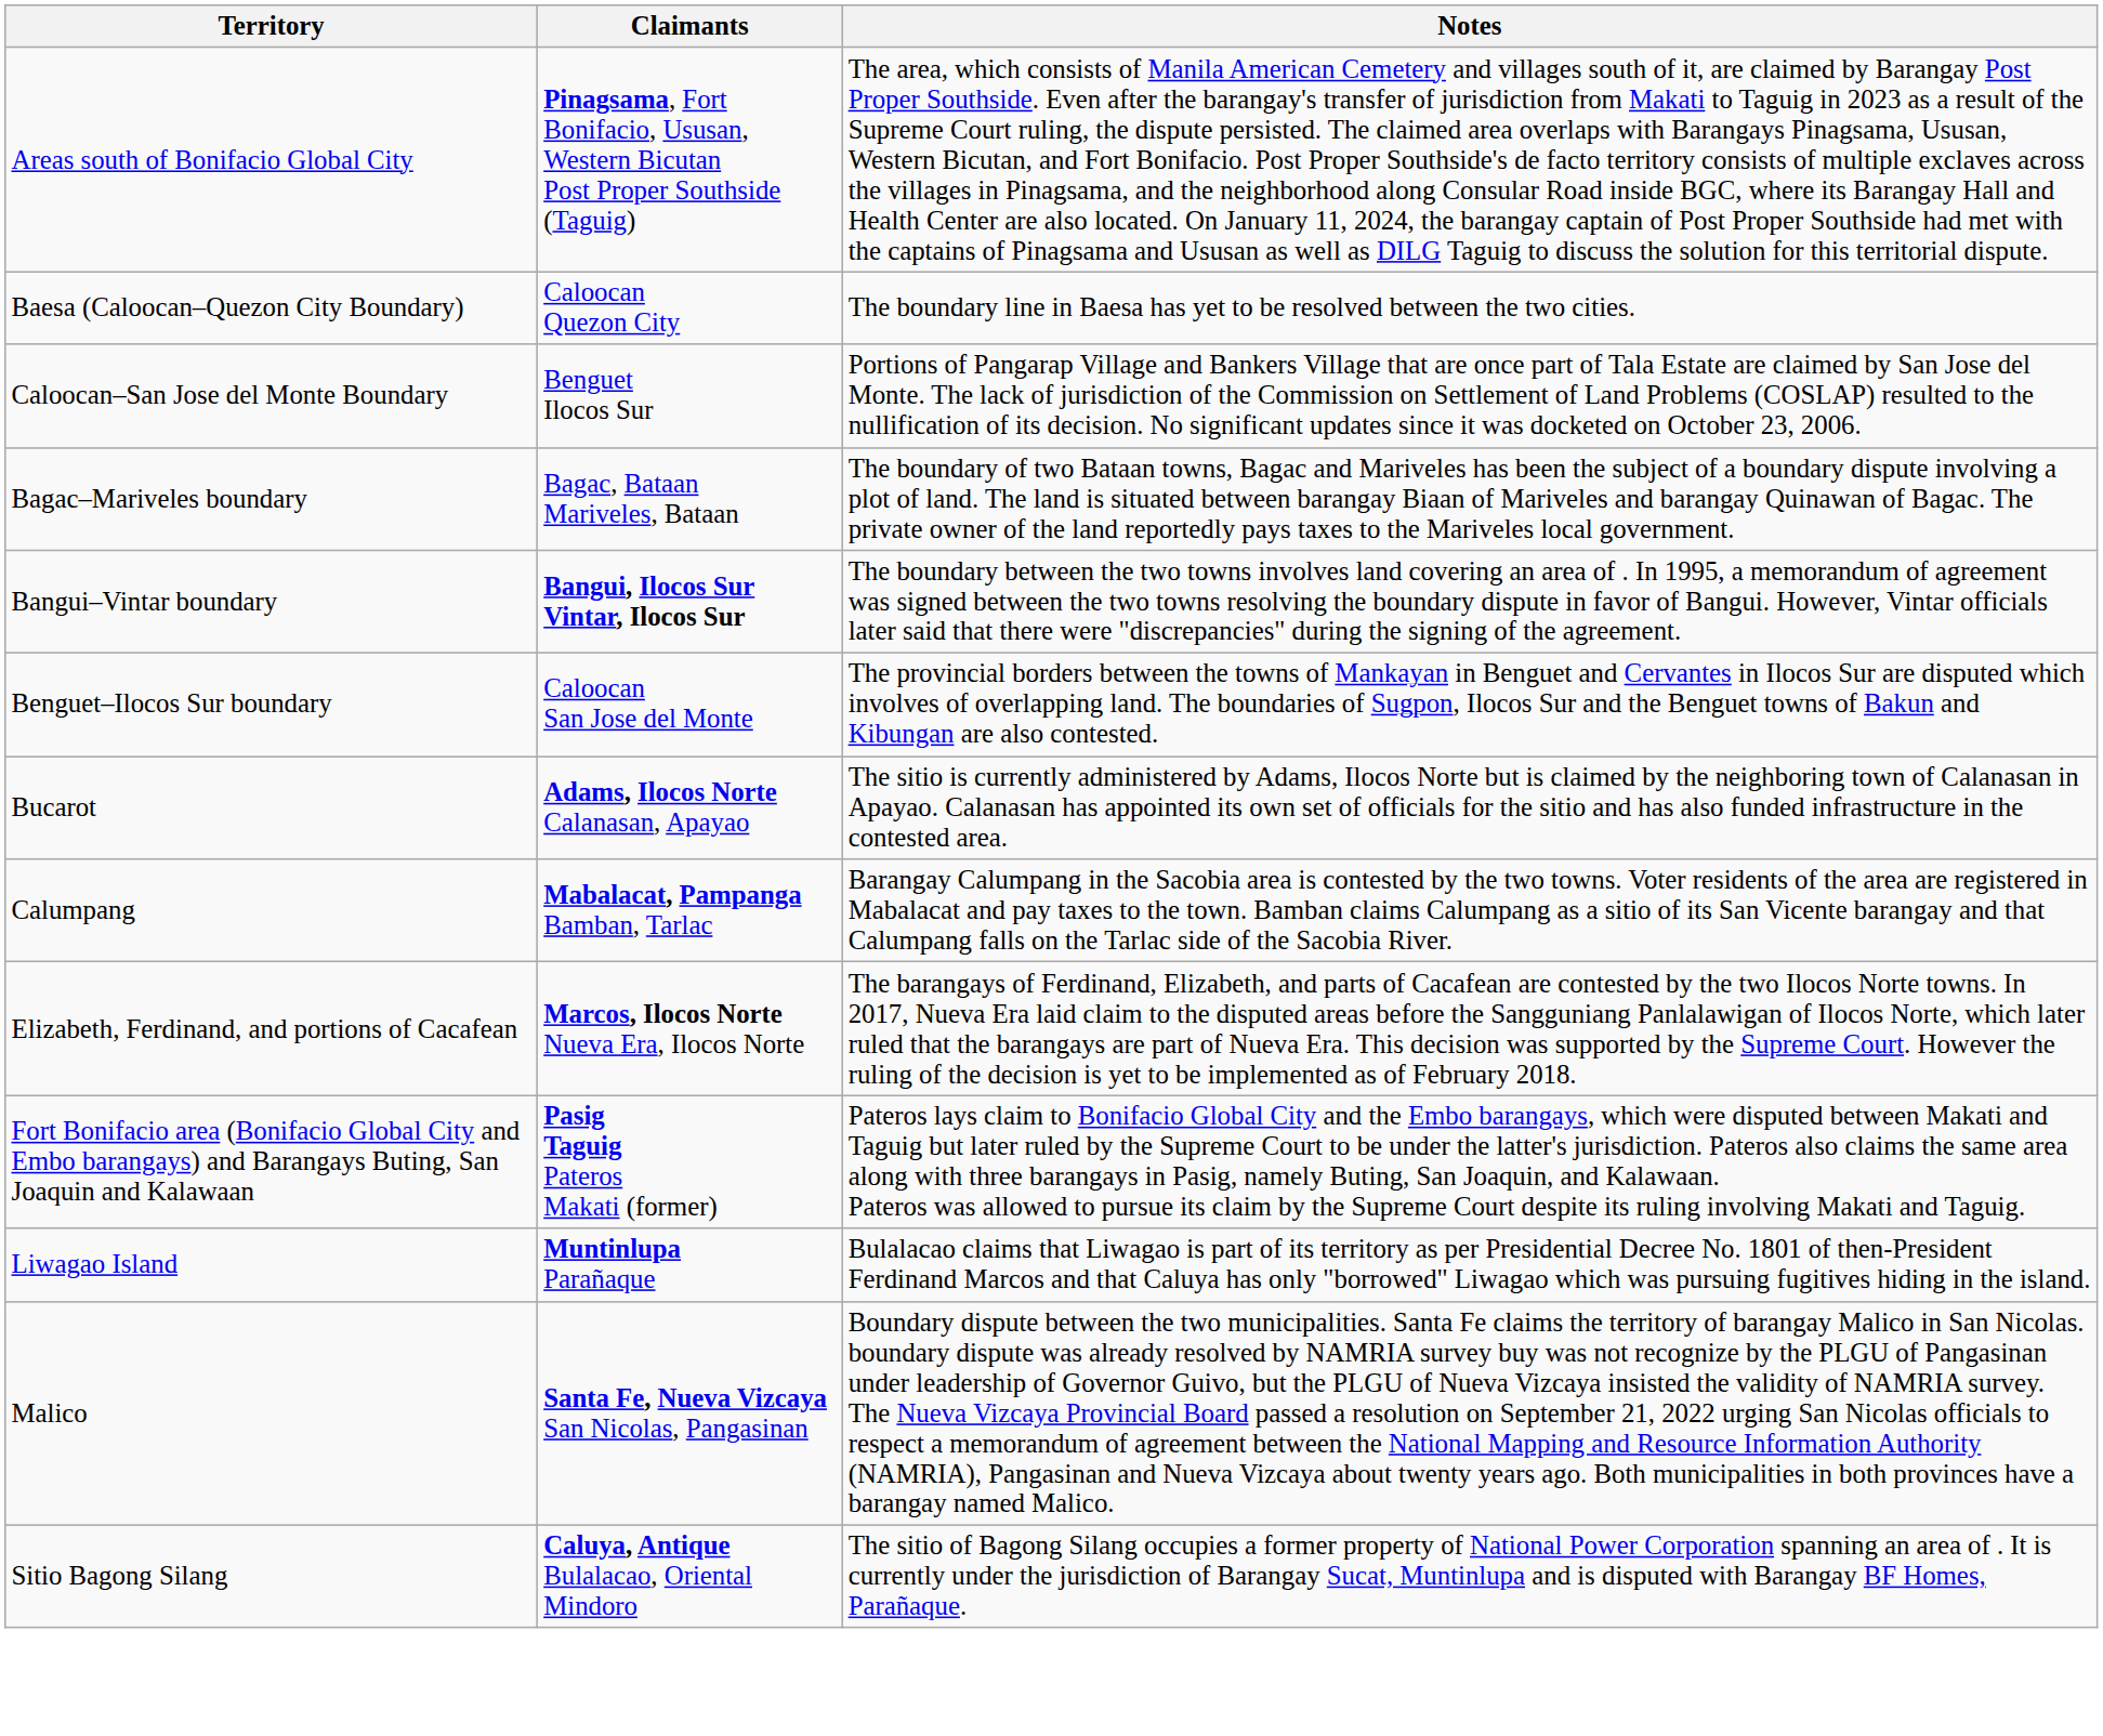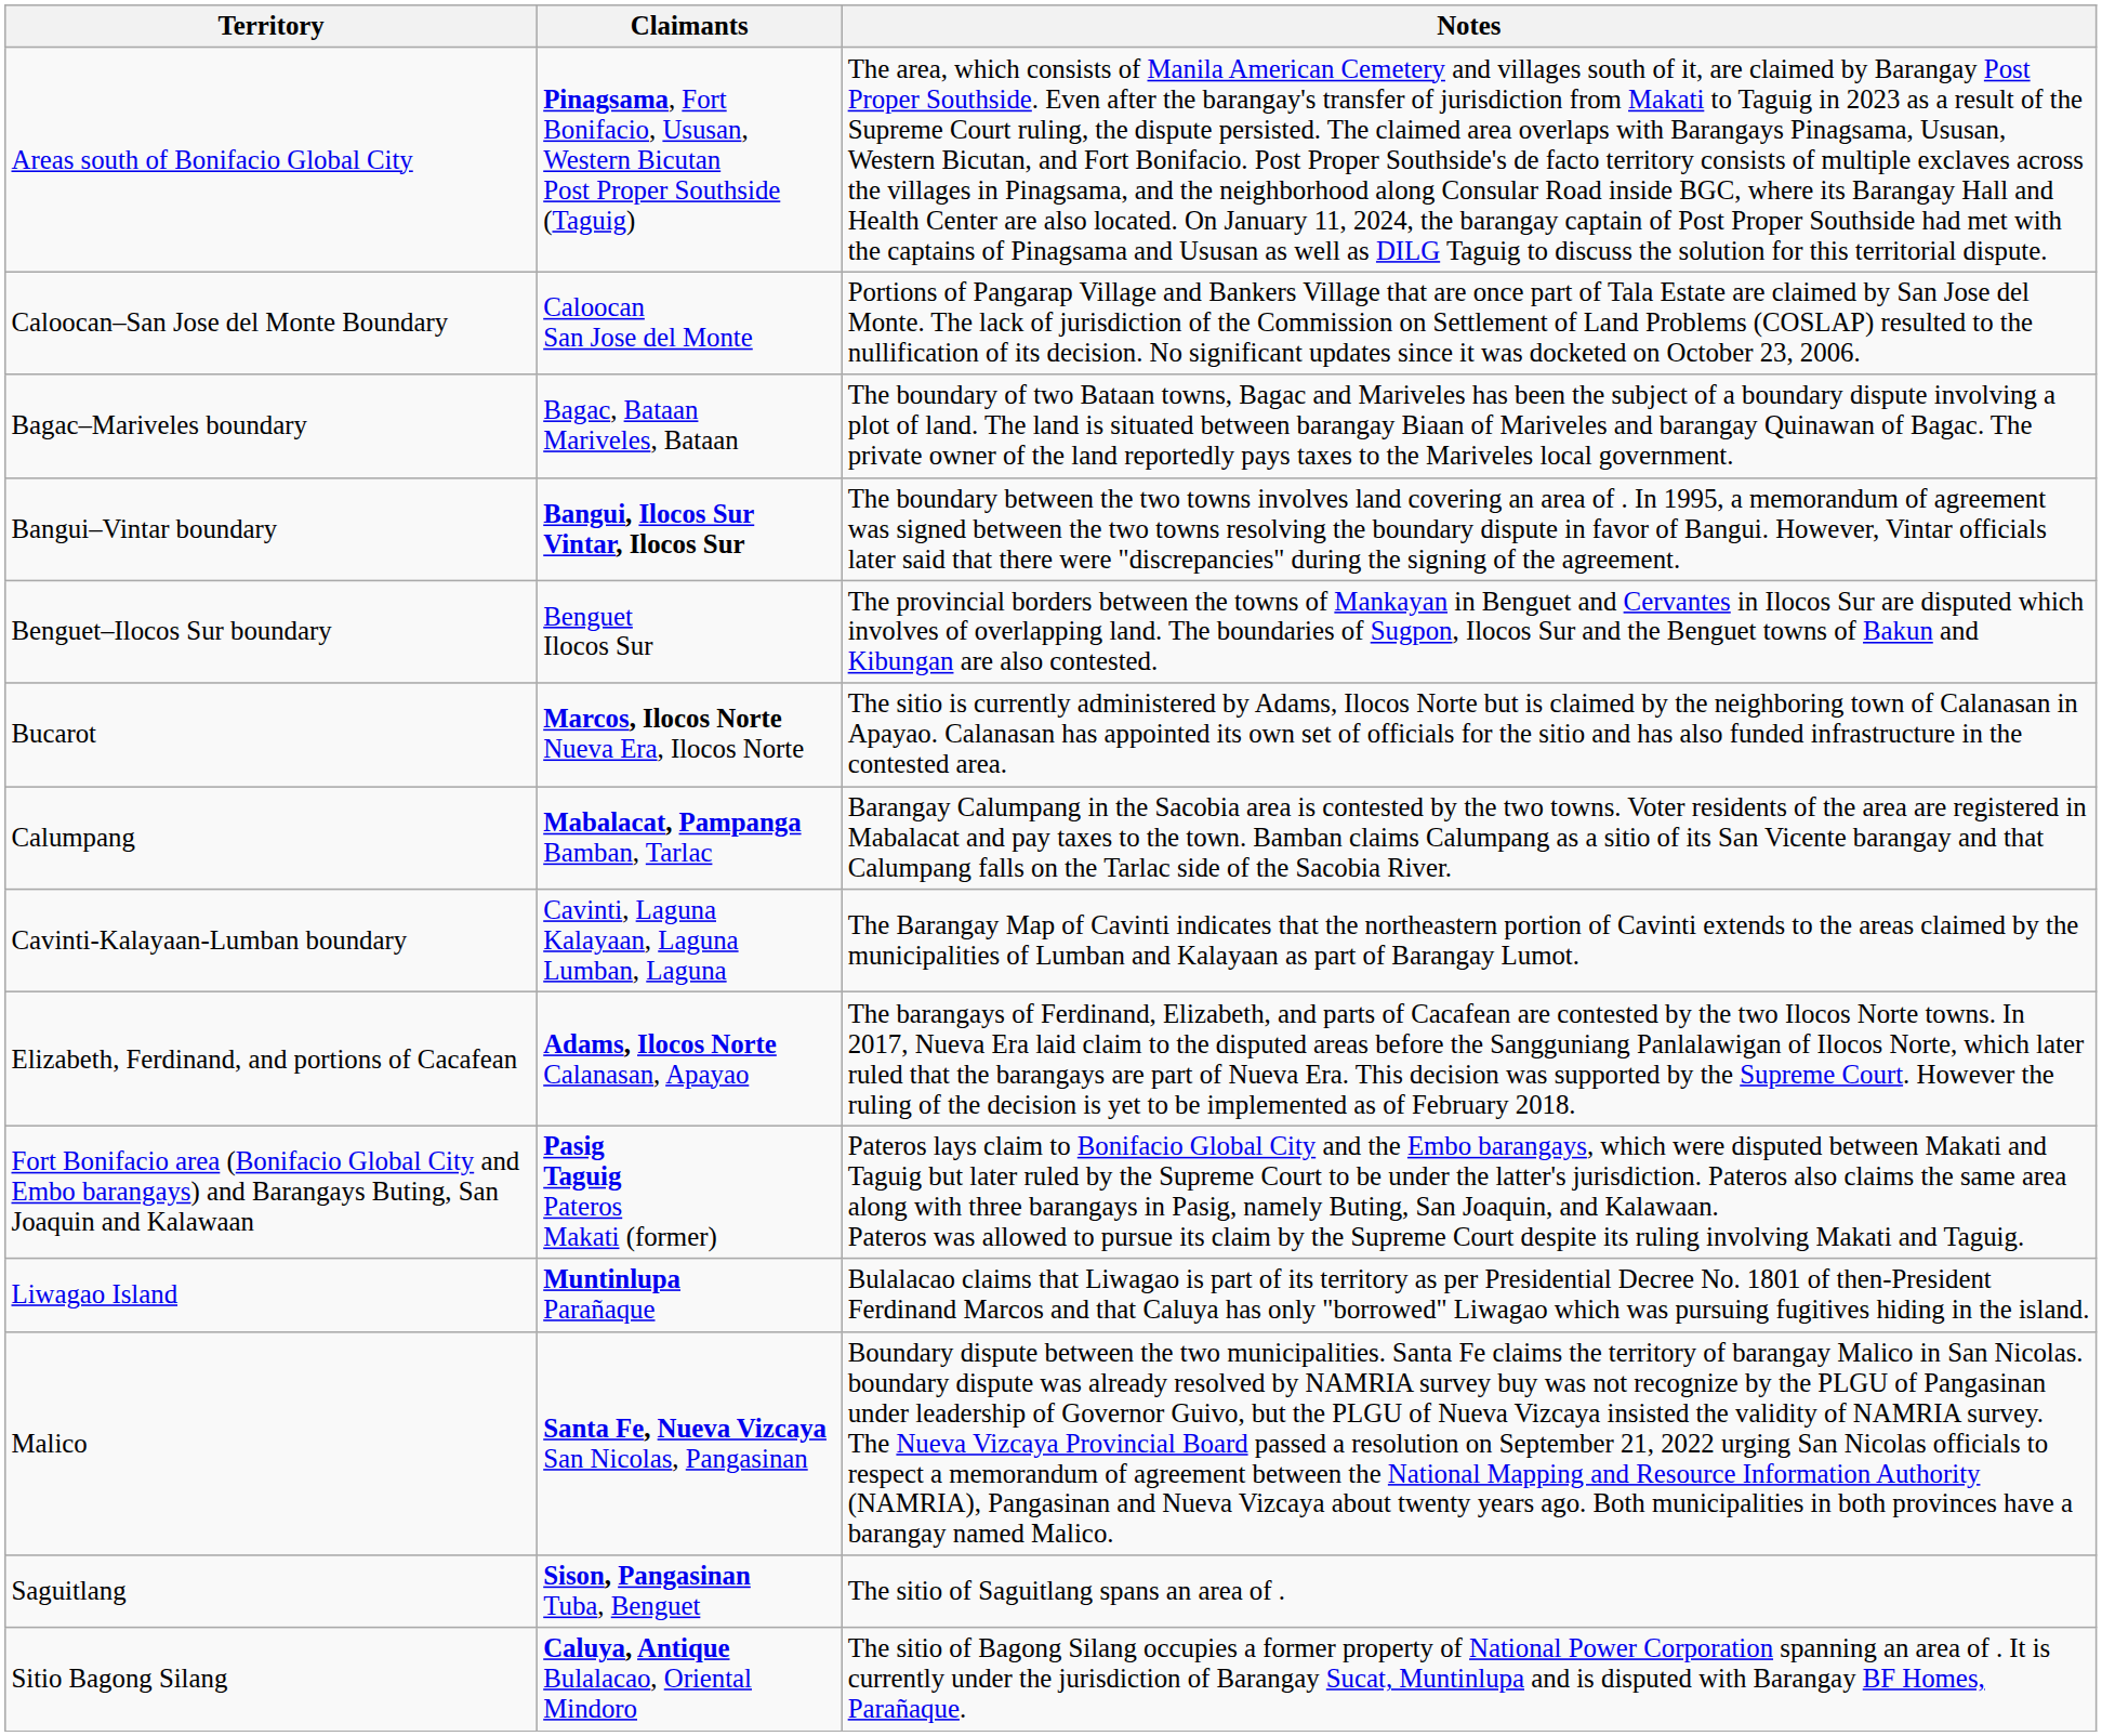- row: Baesa (Caloocan–Quezon City Boundary) | Caloocan Quezon City | The boundary line in Baesa has yet to be resolved between the two cities.
Caloocan–San Jose del Monte Boundary | Claimants: Benguet Ilocos Sur -> Caloocan San Jose del Monte
Benguet–Ilocos Sur boundary | Claimants: Caloocan San Jose del Monte -> Benguet Ilocos Sur
Bucarot | Claimants: Adams, Ilocos Norte Calanasan, Apayao -> Marcos, Ilocos Norte Nueva Era, Ilocos Norte
+ row: Cavinti-Kalayaan-Lumban boundary | Cavinti, Laguna Kalayaan, Laguna Lumban, Laguna | The Barangay Map of Cavinti indicates that the northeastern portion of Cavinti extends to the areas claimed by the municipalities of Lumban and Kalayaan as part of Barangay Lumot.
Elizabeth, Ferdinand, and portions of Cacafean | Claimants: Marcos, Ilocos Norte Nueva Era, Ilocos Norte -> Adams, Ilocos Norte Calanasan, Apayao
+ row: Saguitlang | Sison, Pangasinan Tuba, Benguet | The sitio of Saguitlang spans an area of .
